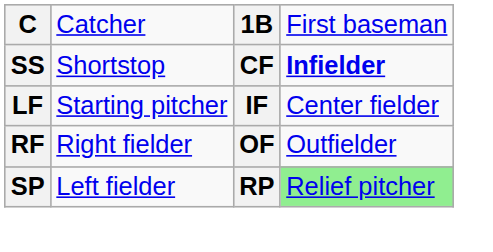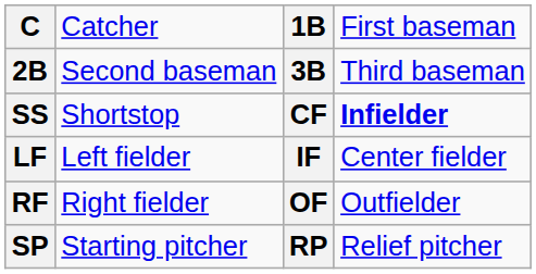+ row: 2B | Second baseman | 3B | Third baseman
LF | column 2: Starting pitcher -> Left fielder
SP | column 2: Left fielder -> Starting pitcher
SP | column 4: lightgreen background -> no background
